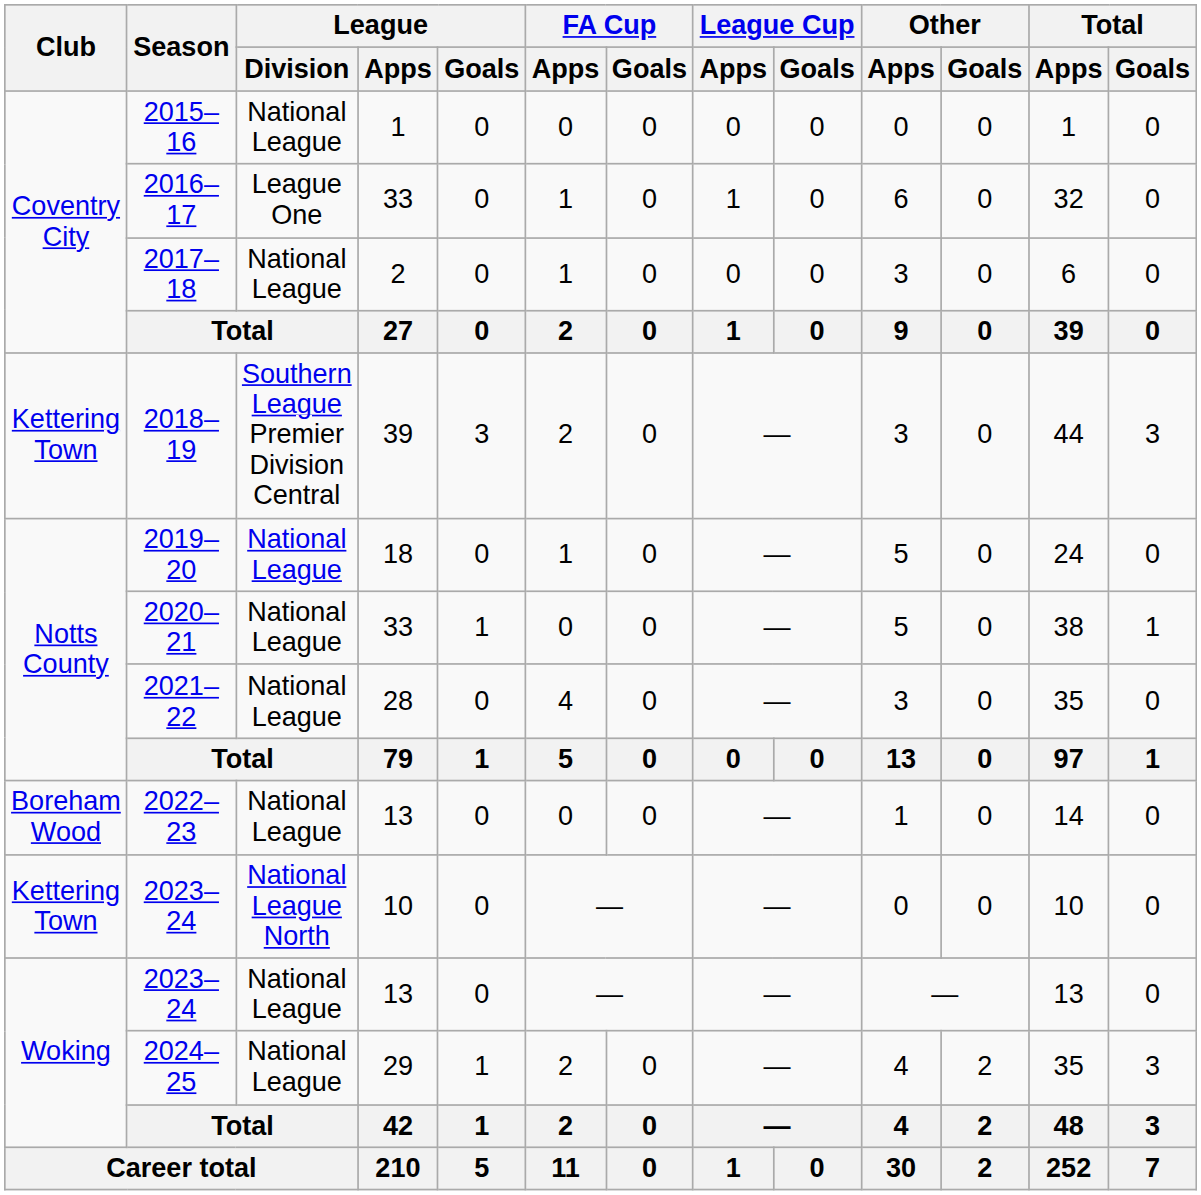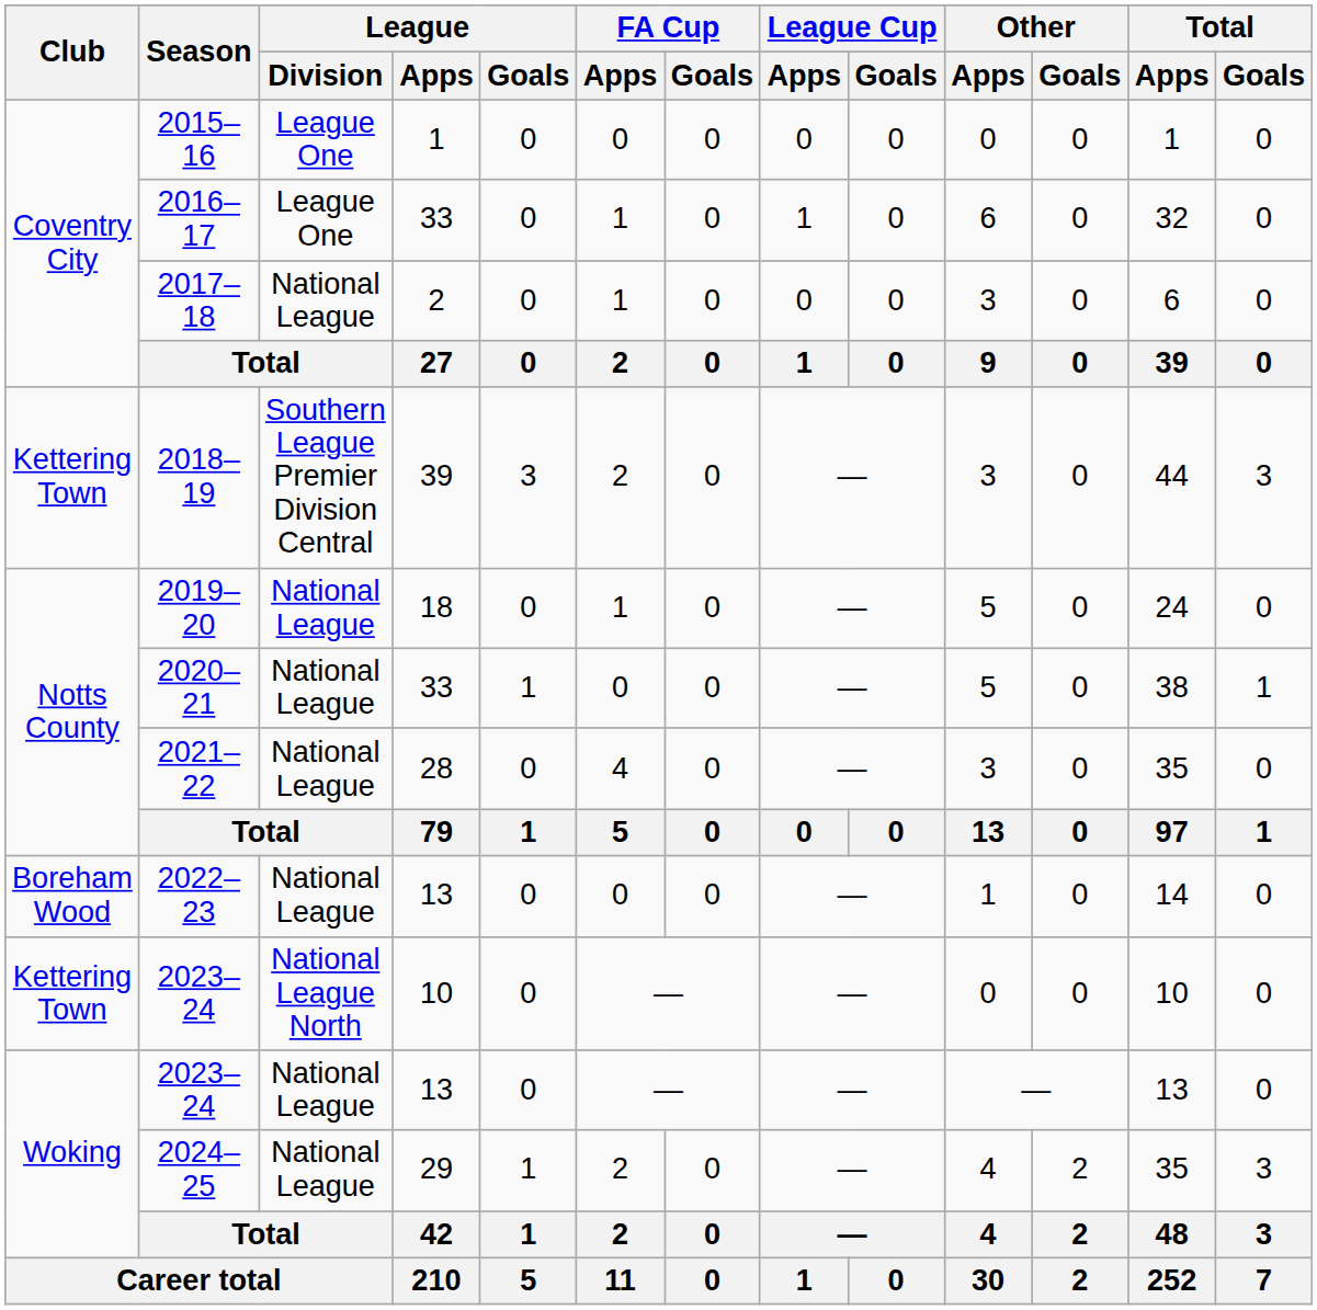2015–16 | League / Division: National League -> League One
